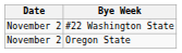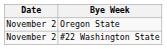rows swapped: Oregon State <-> #22 Washington State
